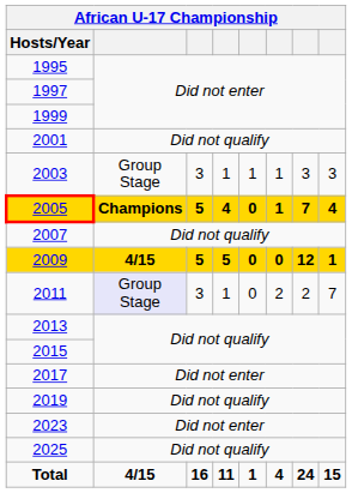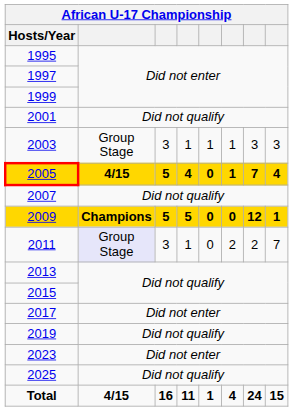2005 | column 2: Champions -> 4/15
2009 | column 2: 4/15 -> Champions
